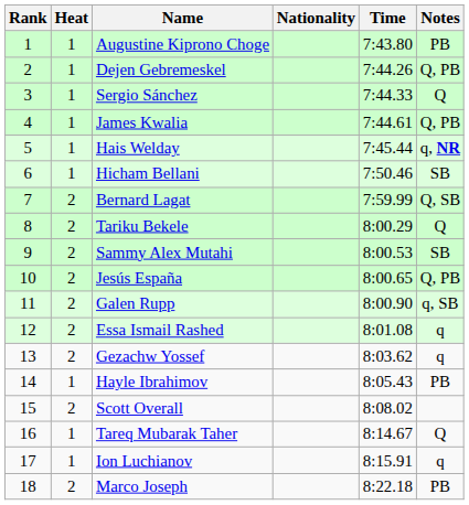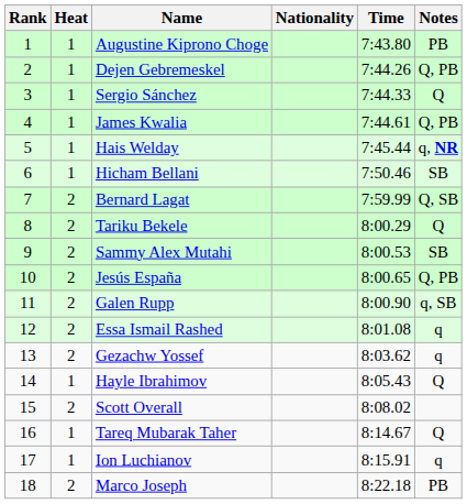Hayle Ibrahimov | Notes: PB -> Q
